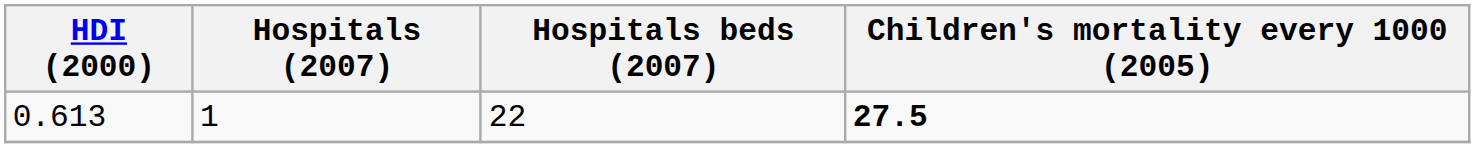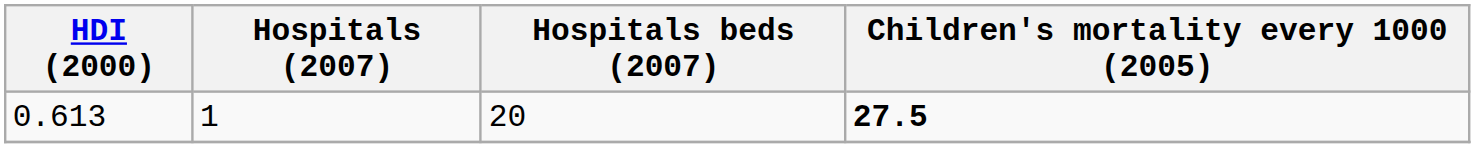0.613 | Hospitals beds (2007): 22 -> 20
